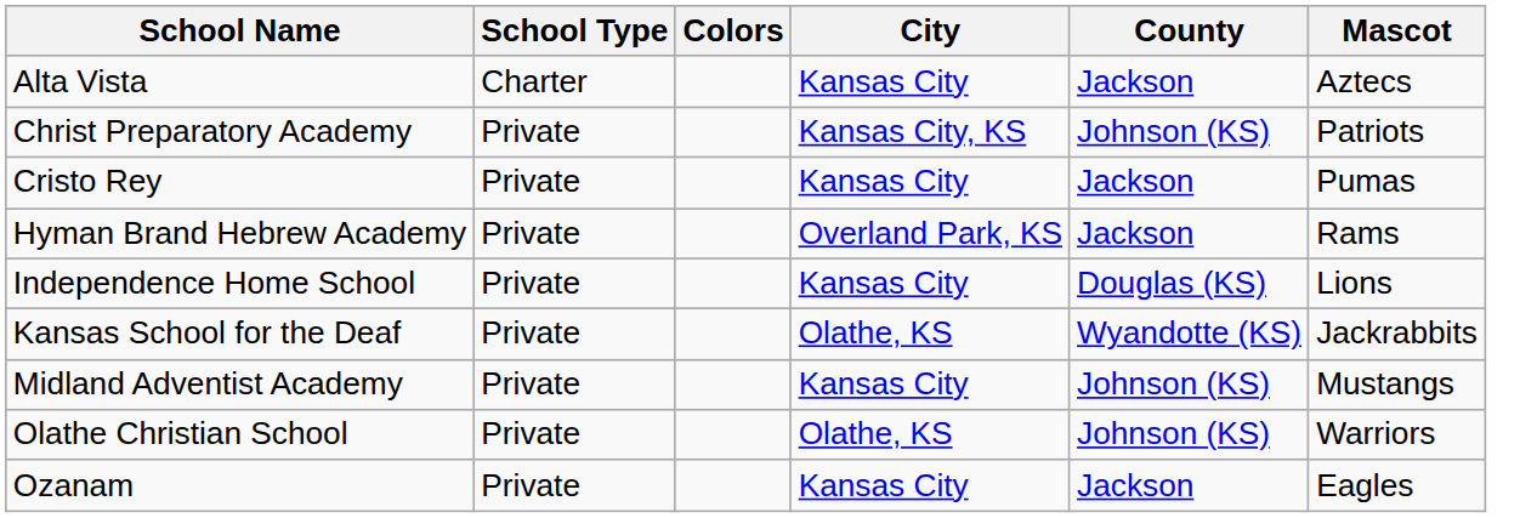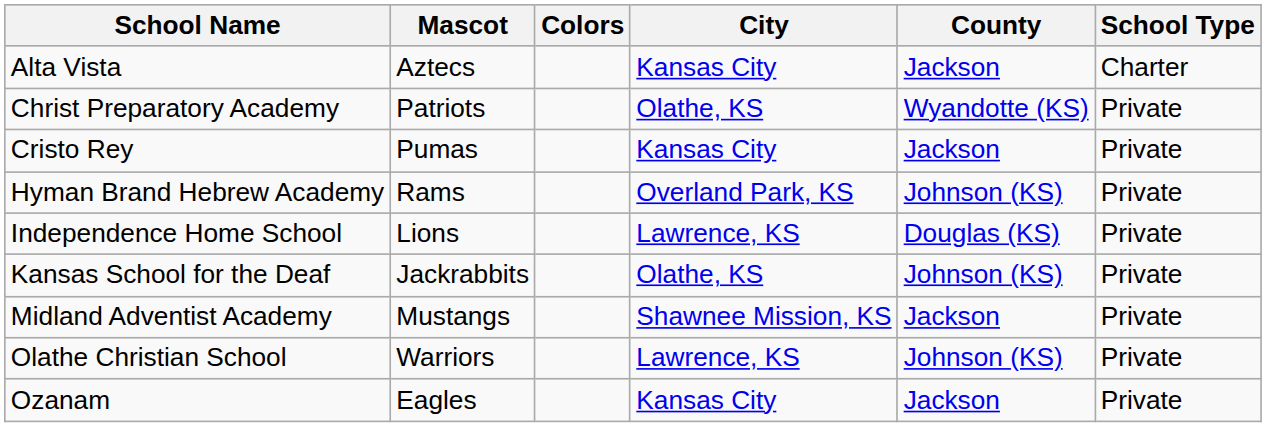columns swapped: Mascot <-> School Type
Christ Preparatory Academy | City: Kansas City, KS -> Olathe, KS
Christ Preparatory Academy | County: Johnson (KS) -> Wyandotte (KS)
Hyman Brand Hebrew Academy | County: Jackson -> Johnson (KS)
Independence Home School | City: Kansas City -> Lawrence, KS
Kansas School for the Deaf | County: Wyandotte (KS) -> Johnson (KS)
Midland Adventist Academy | City: Kansas City -> Shawnee Mission, KS
Midland Adventist Academy | County: Johnson (KS) -> Jackson
Olathe Christian School | City: Olathe, KS -> Lawrence, KS
